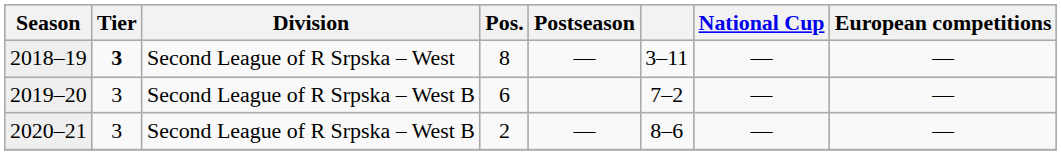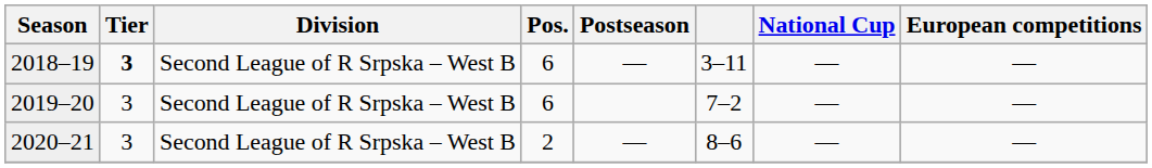2018–19 | Division: Second League of R Srpska – West -> Second League of R Srpska – West B
2018–19 | Pos.: 8 -> 6
